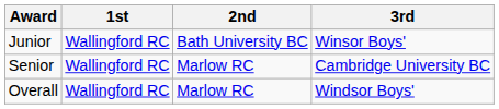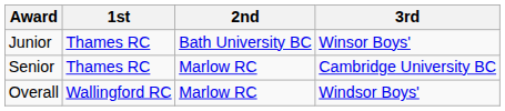Junior | 1st: Wallingford RC -> Thames RC
Senior | 1st: Wallingford RC -> Thames RC
